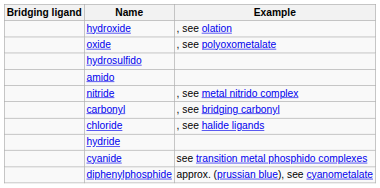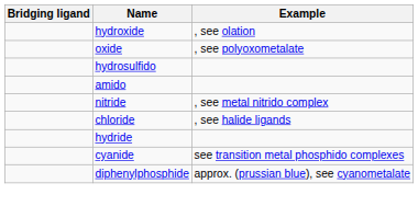- row: carbonyl | , see bridging carbonyl
